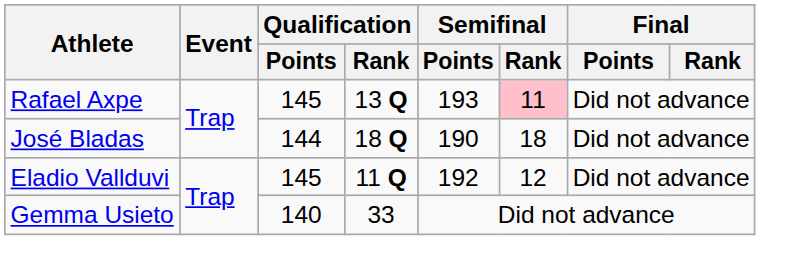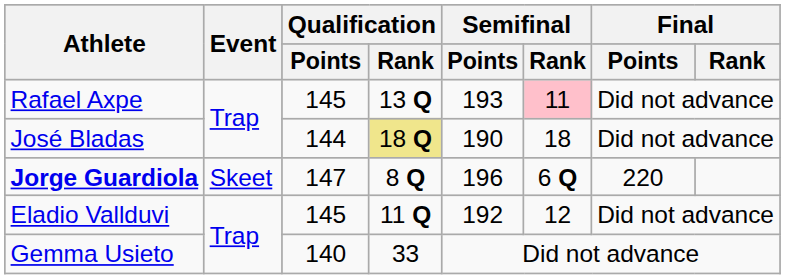José Bladas | Qualification / Rank: no background -> khaki background
+ row: Jorge Guardiola | Skeet | 147 | 8 Q | 196 | 6 Q | 220
